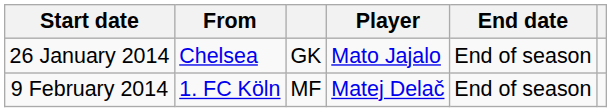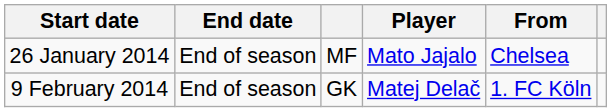columns swapped: End date <-> From
26 January 2014 | column 3: GK -> MF
9 February 2014 | column 3: MF -> GK
